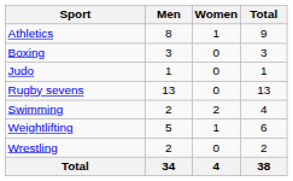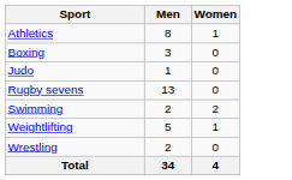- column: Total | 9 | 3 | 1 | 13 | 4 | 6 | 2 | 38
